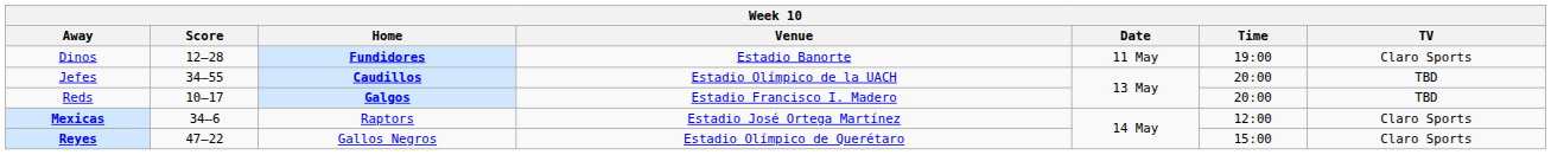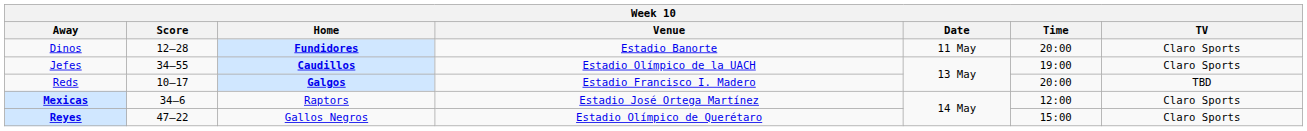Dinos | Time: 19:00 -> 20:00
Jefes | Time: 20:00 -> 19:00
Jefes | TV: TBD -> Claro Sports
